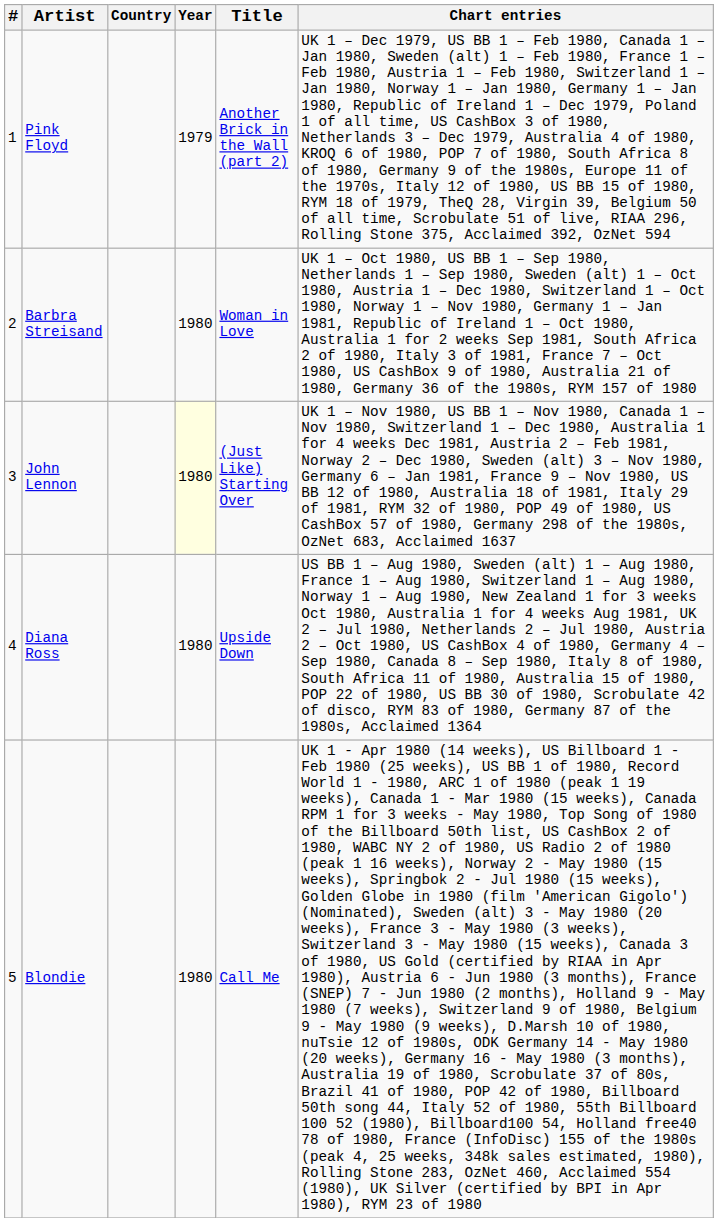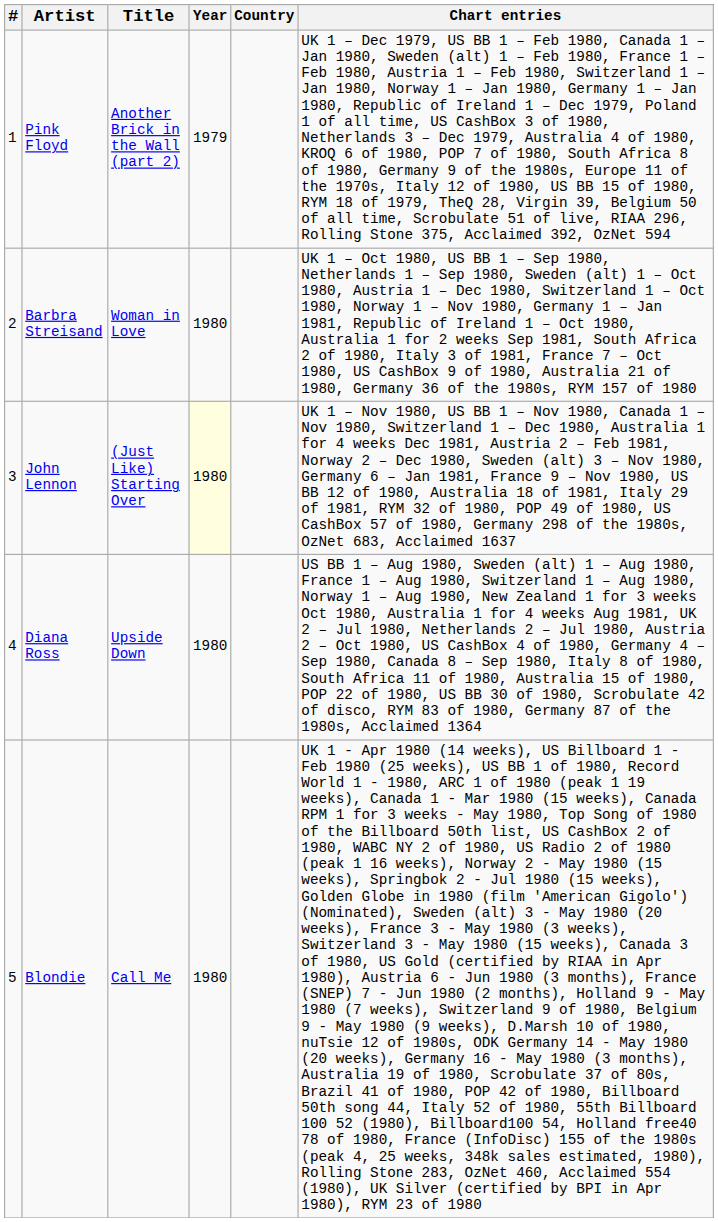columns swapped: Title <-> Country
